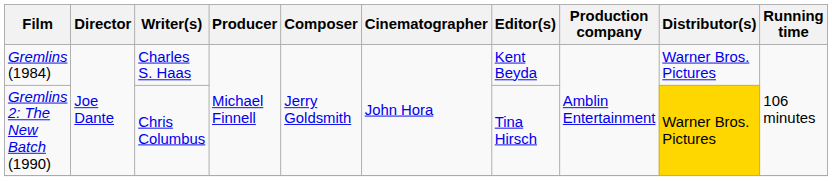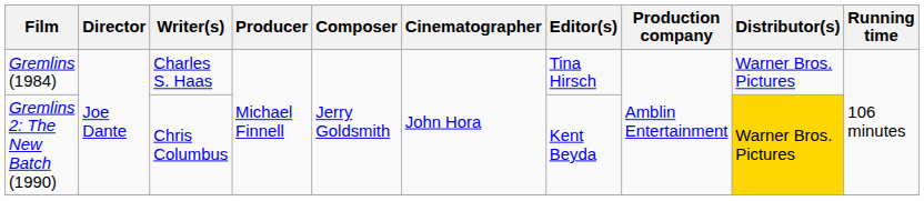Gremlins (1984) | Editor(s): Kent Beyda -> Tina Hirsch
Gremlins 2: The New Batch (1990) | Editor(s): Tina Hirsch -> Kent Beyda
